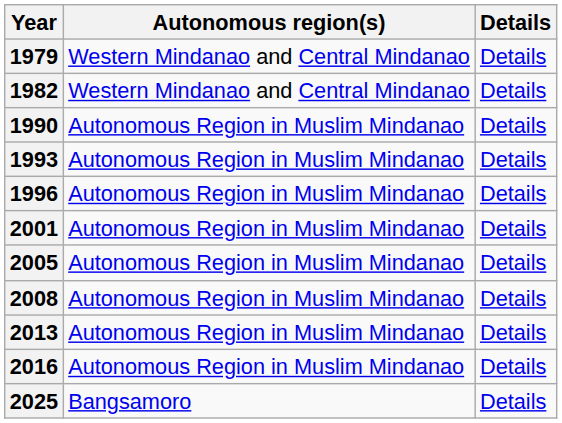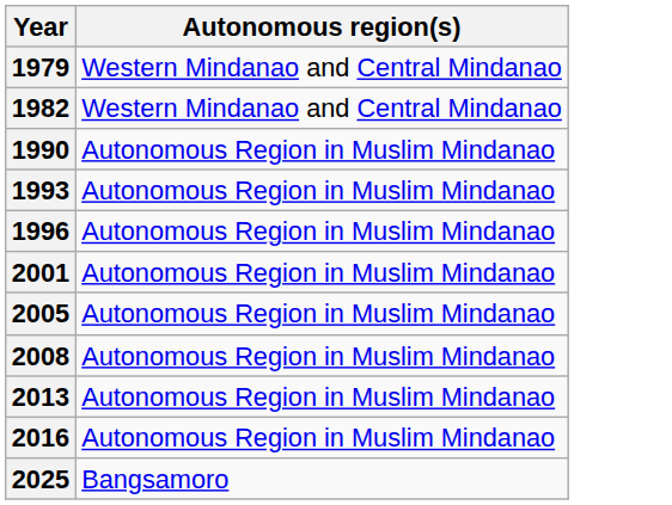- column: Details | Details | Details | Details | Details | Details | Details | Details | Details | Details | Details | Details
